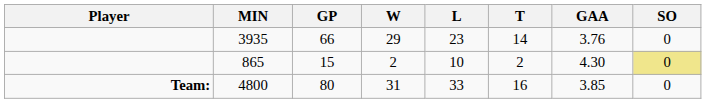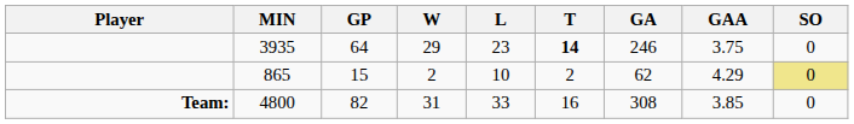+ column: GA | 246 | 62 | 308
3935 | GP: 66 -> 64
3935 | T: normal -> bold
3935 | GAA: 3.76 -> 3.75
865 | GAA: 4.30 -> 4.29
4800 | GP: 80 -> 82
